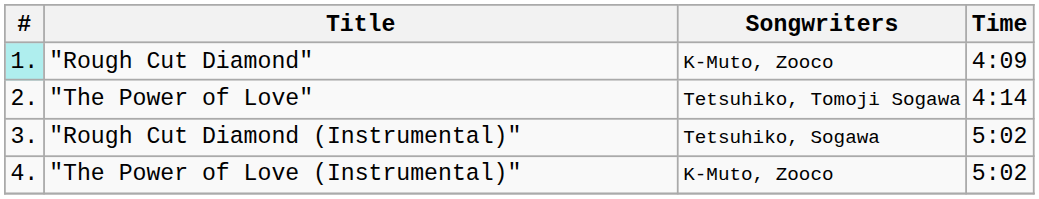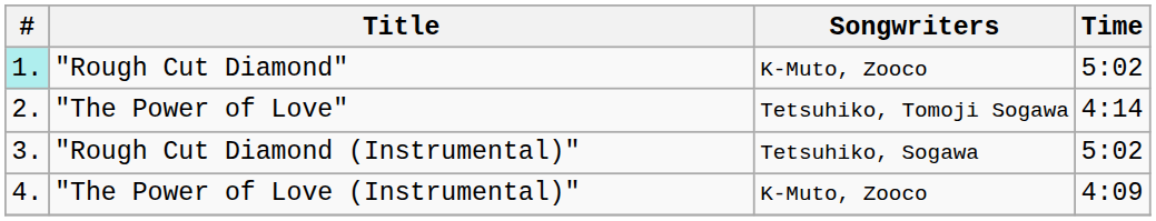"Rough Cut Diamond" | Time: 4:09 -> 5:02
"The Power of Love (Instrumental)" | Time: 5:02 -> 4:09
